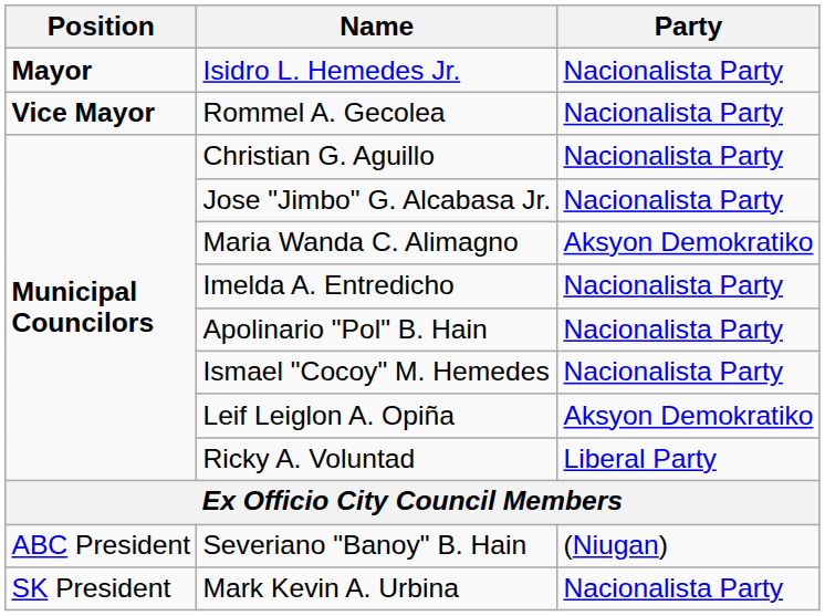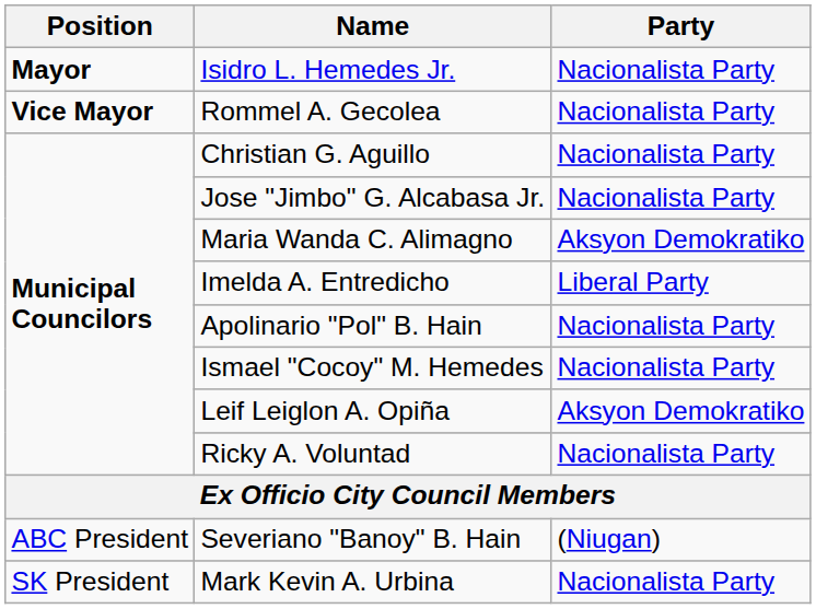Imelda A. Entredicho | Party: Nacionalista Party -> Liberal Party
Ricky A. Voluntad | Party: Liberal Party -> Nacionalista Party
